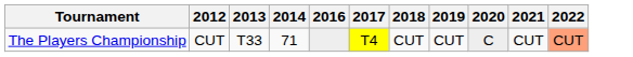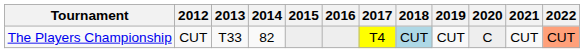+ column: 2015
The Players Championship | 2014: 71 -> 82
The Players Championship | 2018: no background -> lightblue background
